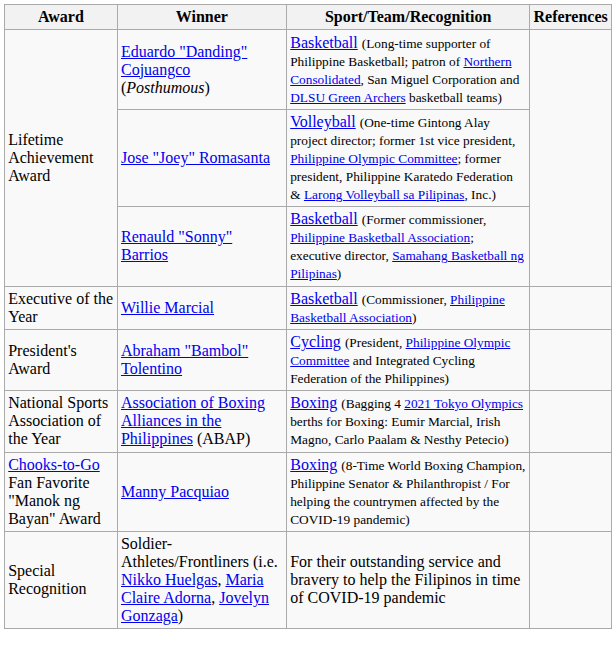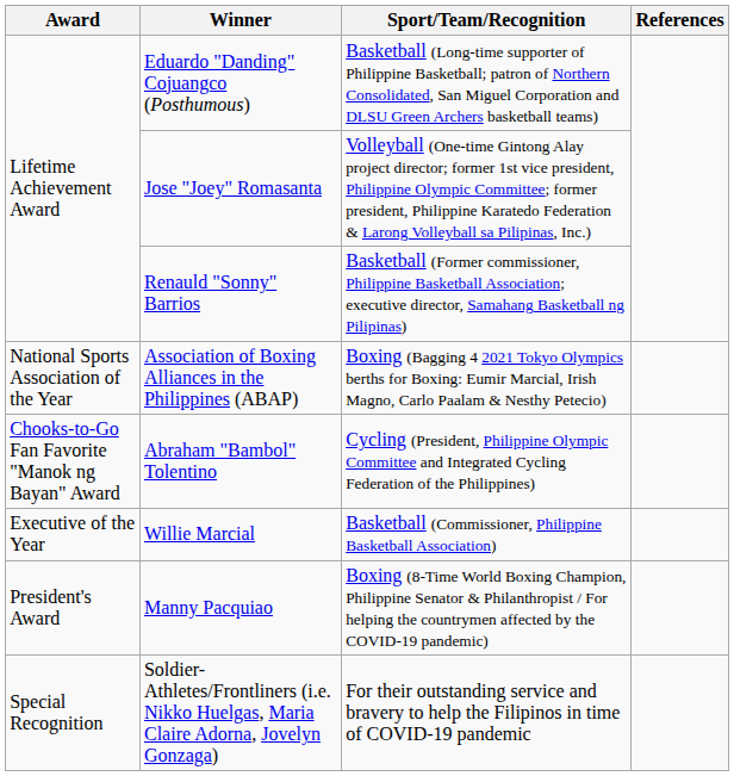rows swapped: Association of Boxing Alliances in the Philippines (ABAP) <-> Willie Marcial
Abraham "Bambol" Tolentino | Award: President's Award -> Chooks-to-Go Fan Favorite "Manok ng Bayan" Award
Manny Pacquiao | Award: Chooks-to-Go Fan Favorite "Manok ng Bayan" Award -> President's Award
